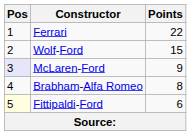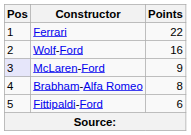Wolf-Ford | Points: 15 -> 16
Fittipaldi-Ford | Pos: lightyellow background -> no background
